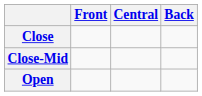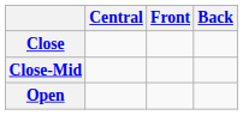columns swapped: Front <-> Central
